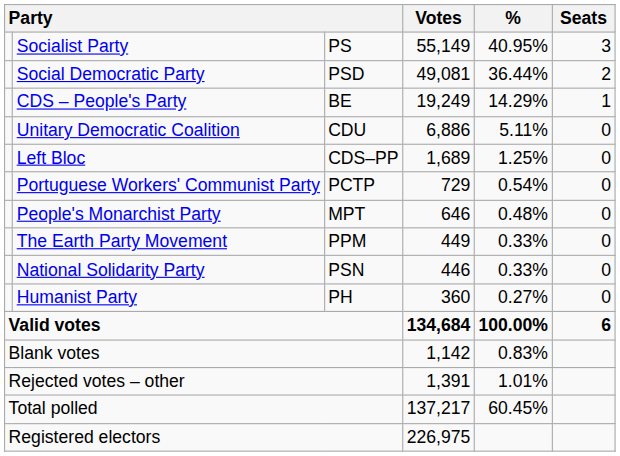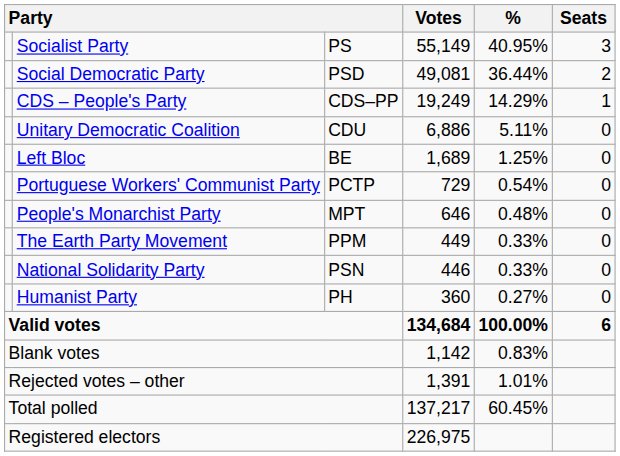CDS – People's Party | column 3: BE -> CDS–PP
Left Bloc | column 3: CDS–PP -> BE
